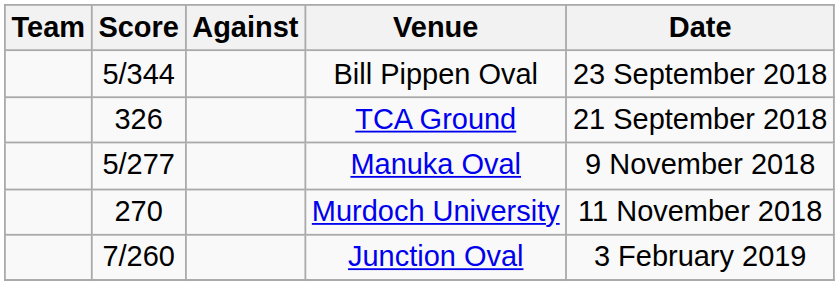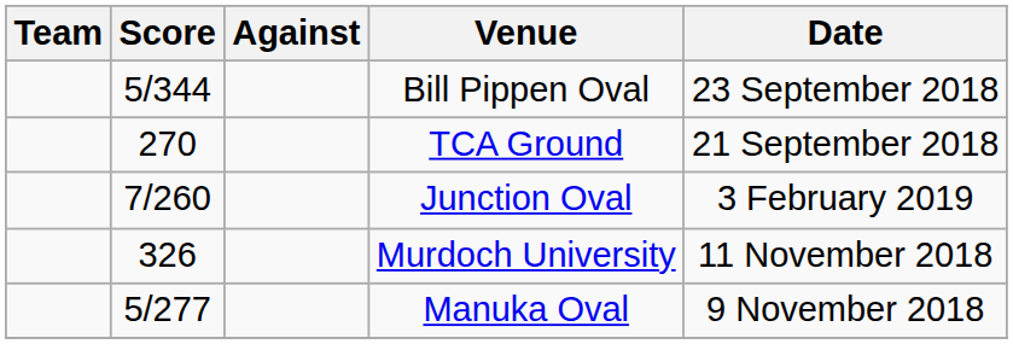TCA Ground | Score: 326 -> 270
rows swapped: Manuka Oval <-> Junction Oval
Murdoch University | Score: 270 -> 326
